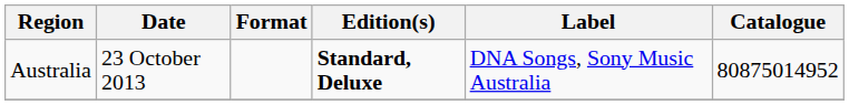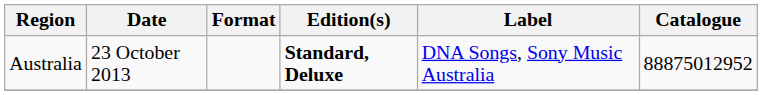Australia | Catalogue: 80875014952 -> 88875012952
